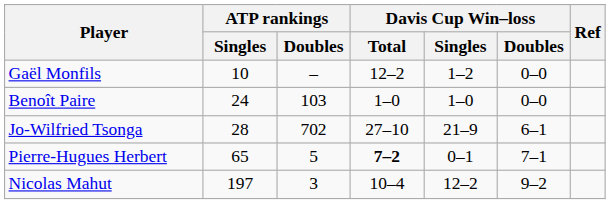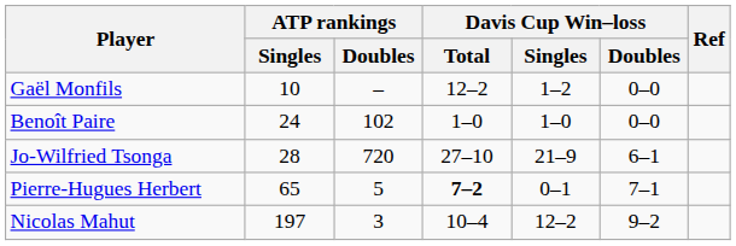Benoît Paire | ATP rankings / Doubles: 103 -> 102
Jo-Wilfried Tsonga | ATP rankings / Doubles: 702 -> 720
